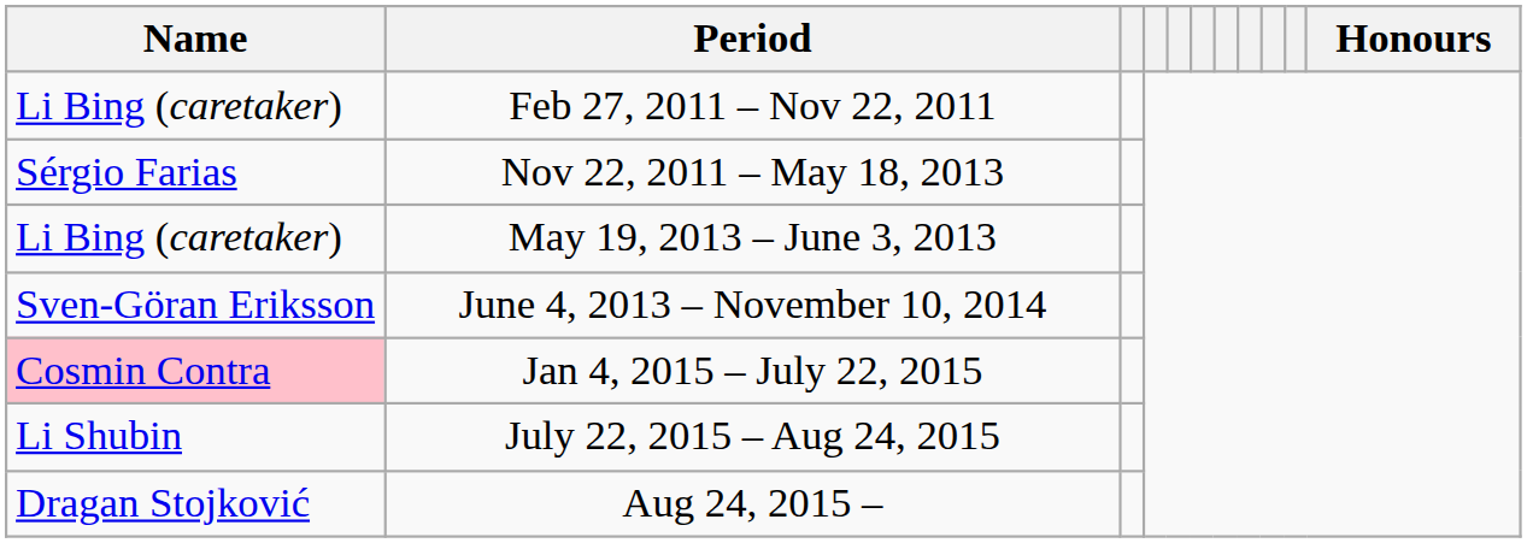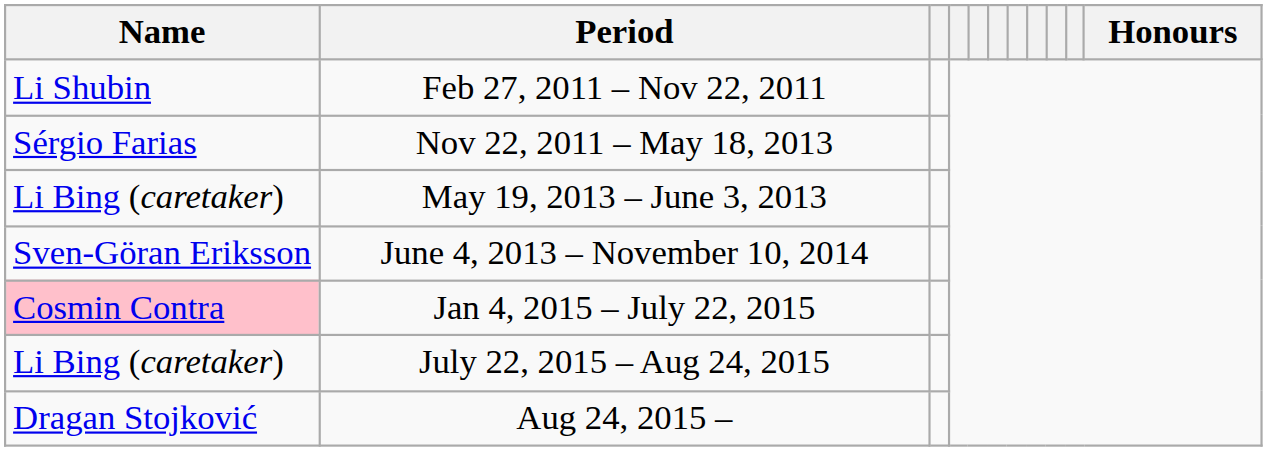Feb 27, 2011 – Nov 22, 2011 | Name: Li Bing (caretaker) -> Li Shubin
July 22, 2015 – Aug 24, 2015 | Name: Li Shubin -> Li Bing (caretaker)
